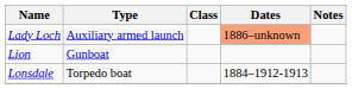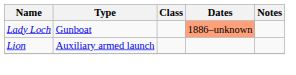Lady Loch | Type: Auxiliary armed launch -> Gunboat
Lion | Type: Gunboat -> Auxiliary armed launch
- row: Lonsdale | Torpedo boat | 1884–1912-1913
